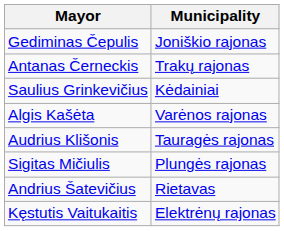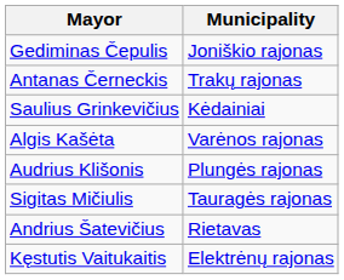Audrius Klišonis | Municipality: Tauragės rajonas -> Plungės rajonas
Sigitas Mičiulis | Municipality: Plungės rajonas -> Tauragės rajonas
